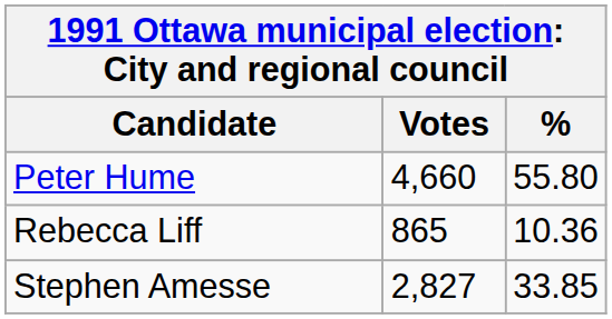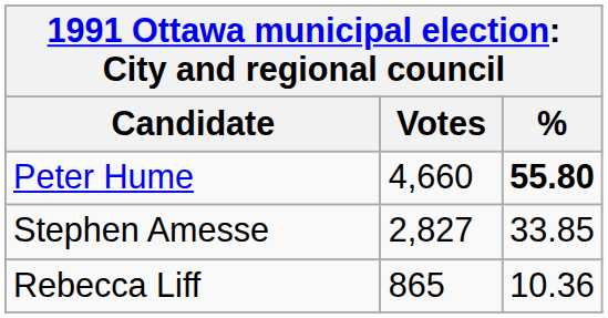Peter Hume | %: normal -> bold
rows swapped: Stephen Amesse <-> Rebecca Liff
